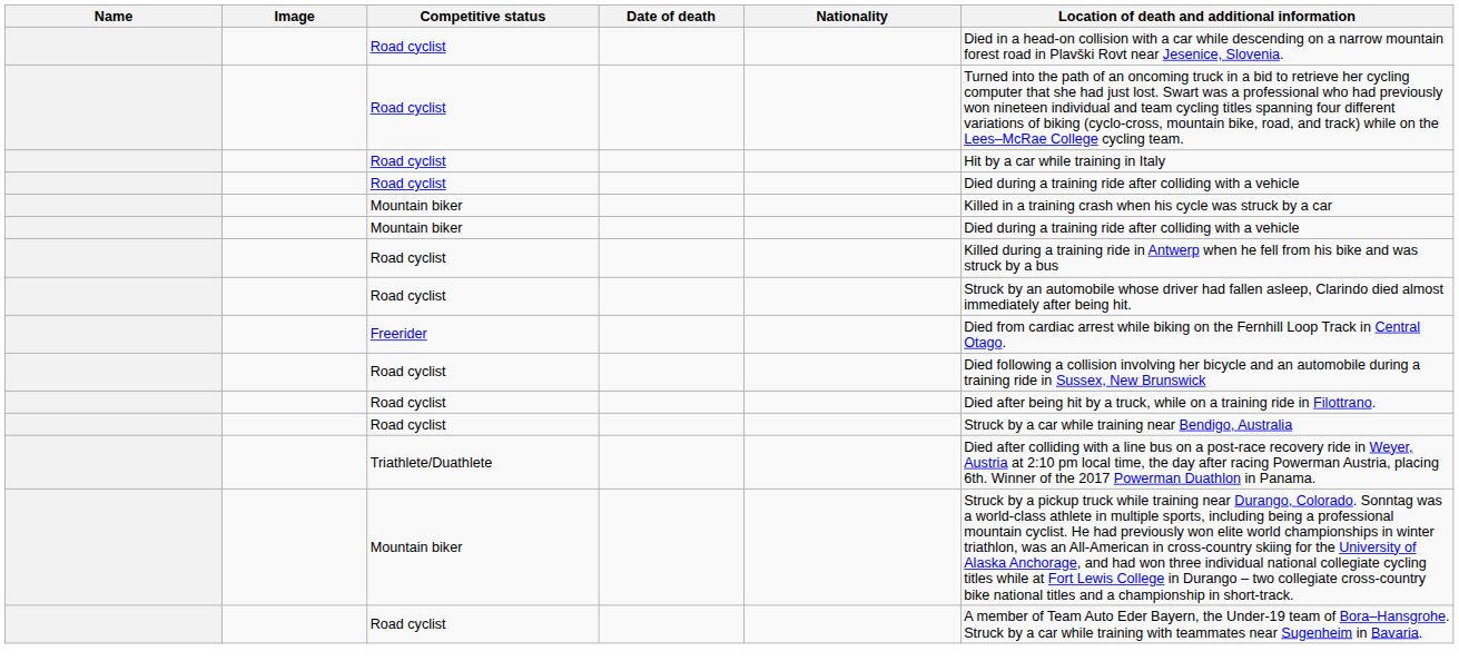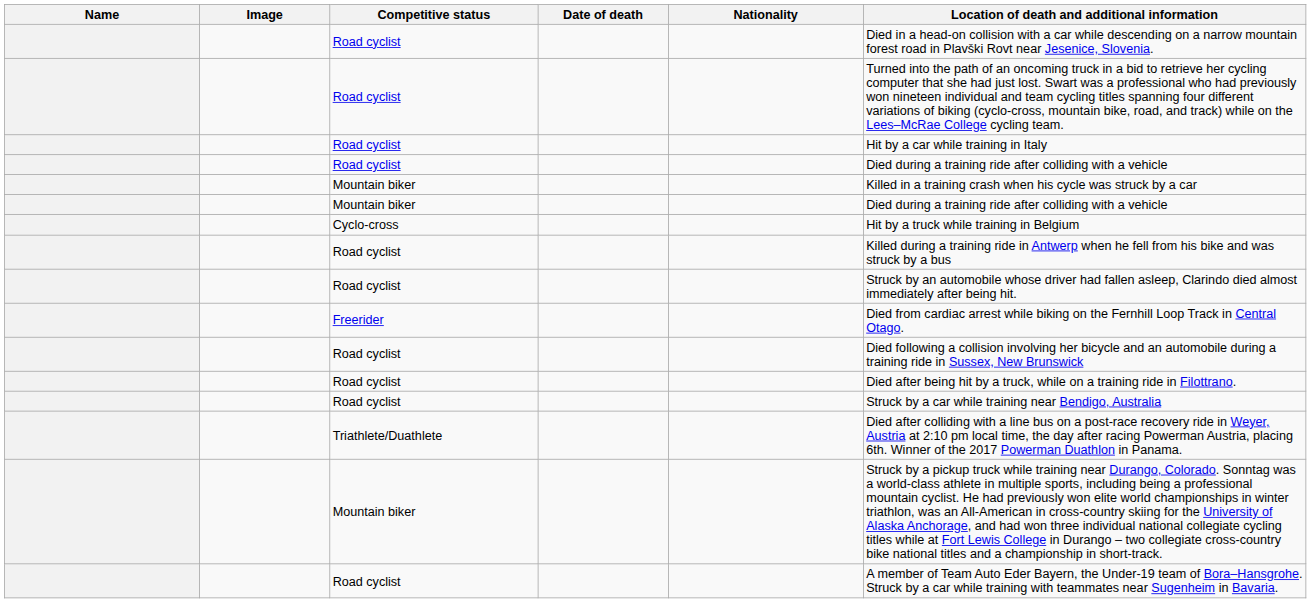+ row: Cyclo-cross | Hit by a truck while training in Belgium
